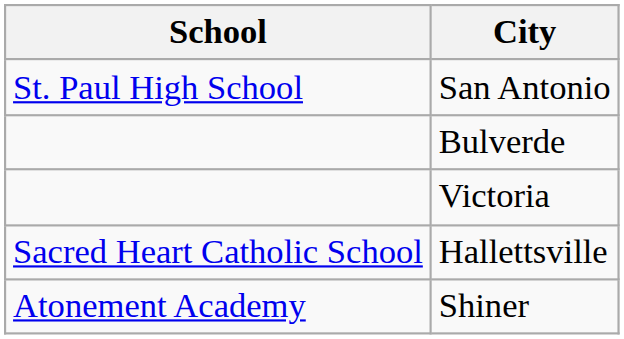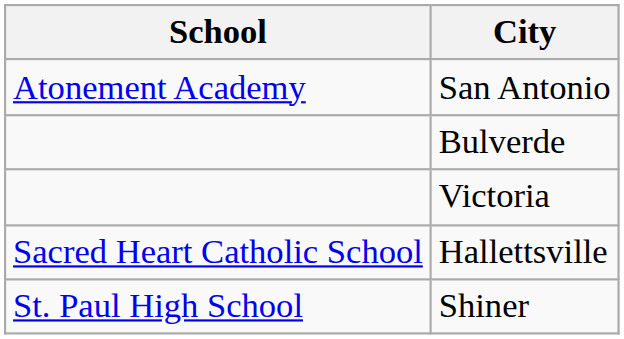San Antonio | School: St. Paul High School -> Atonement Academy
Shiner | School: Atonement Academy -> St. Paul High School
